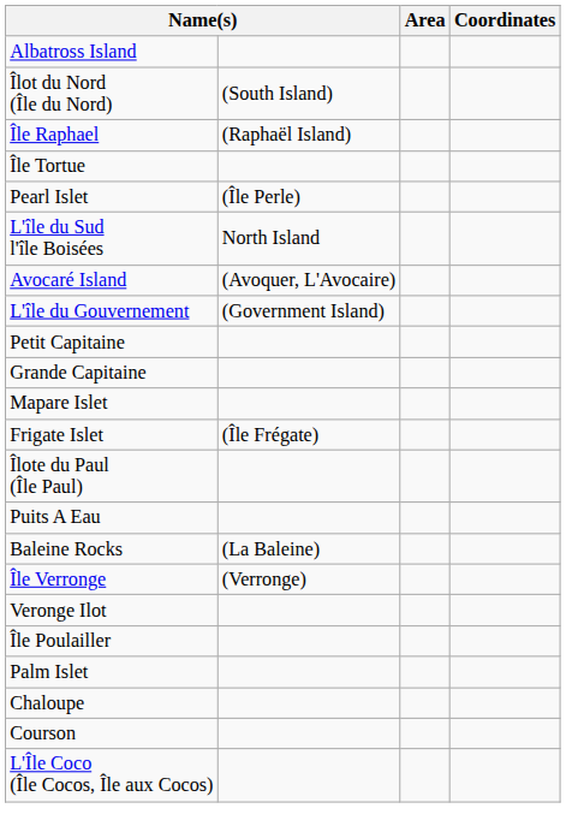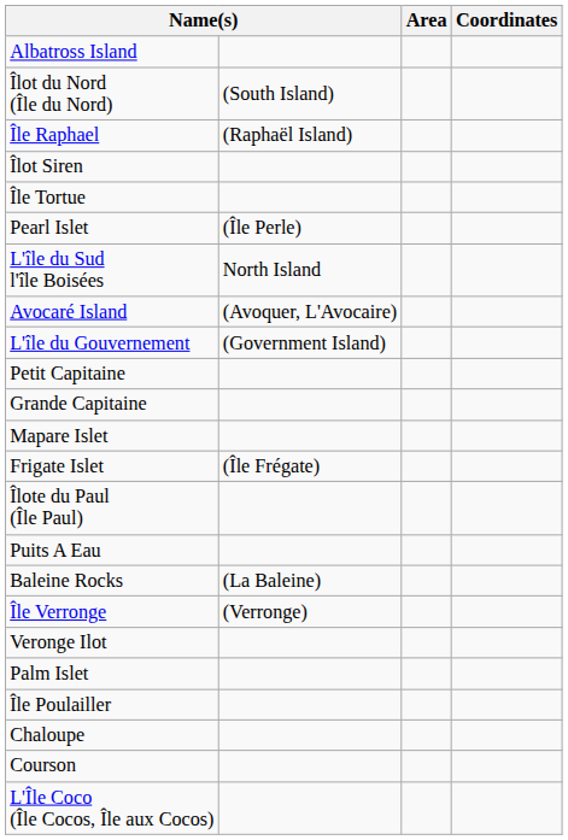+ row: Îlot Siren
rows swapped: Île Poulailler <-> Palm Islet
